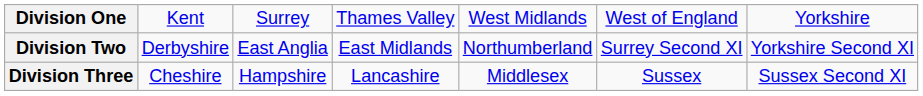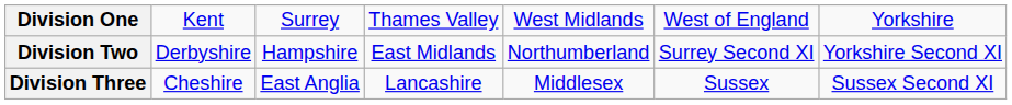Division Two | column 3: East Anglia -> Hampshire
Division Three | column 3: Hampshire -> East Anglia
